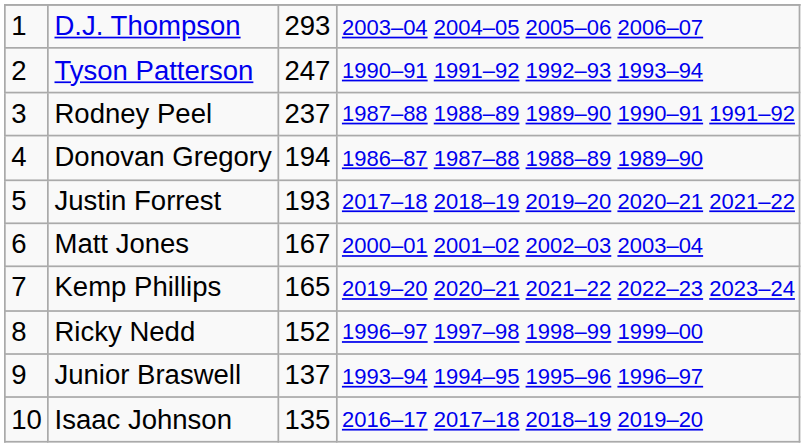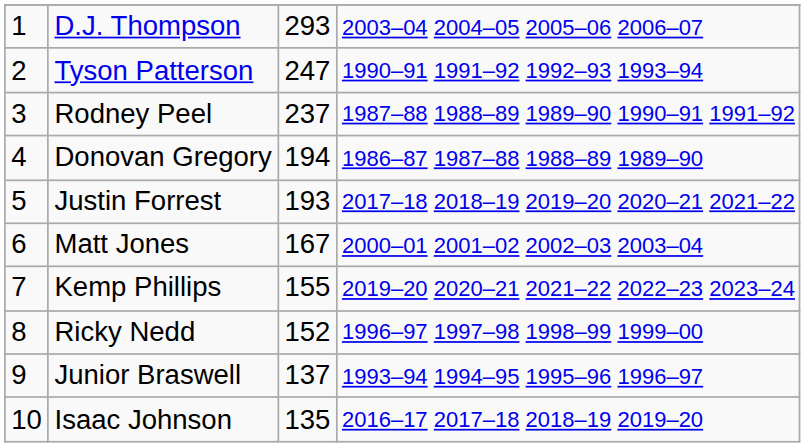Kemp Phillips | column 3: 165 -> 155
